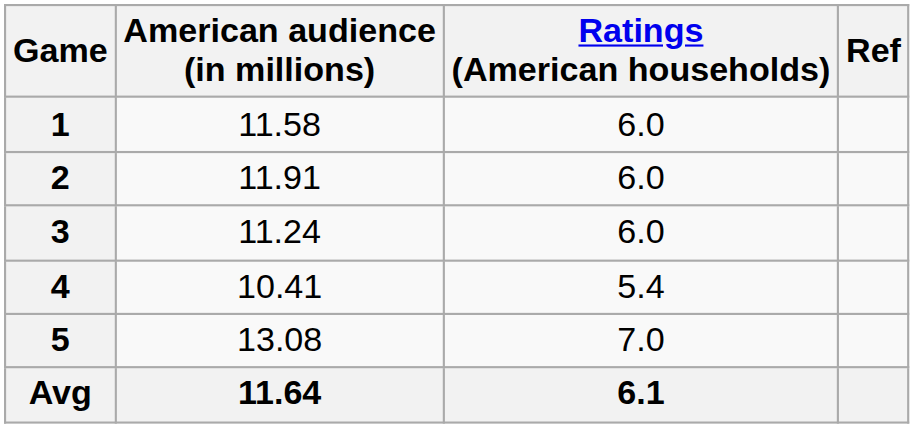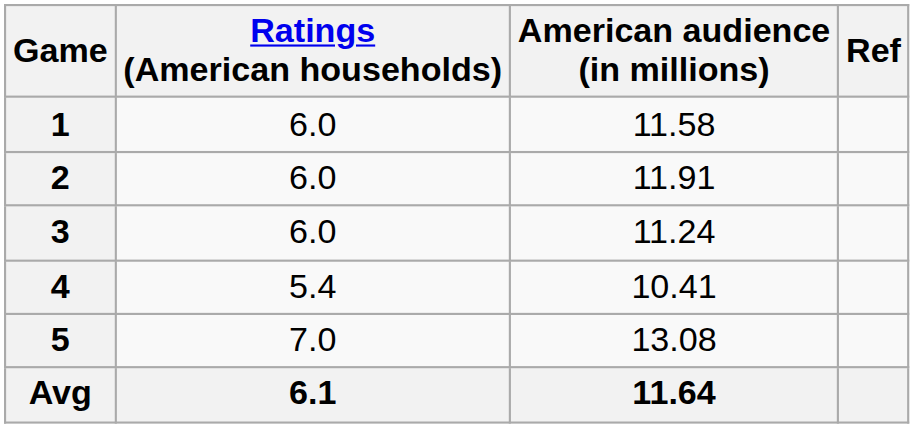columns swapped: Ratings (American households) <-> American audience (in millions)
